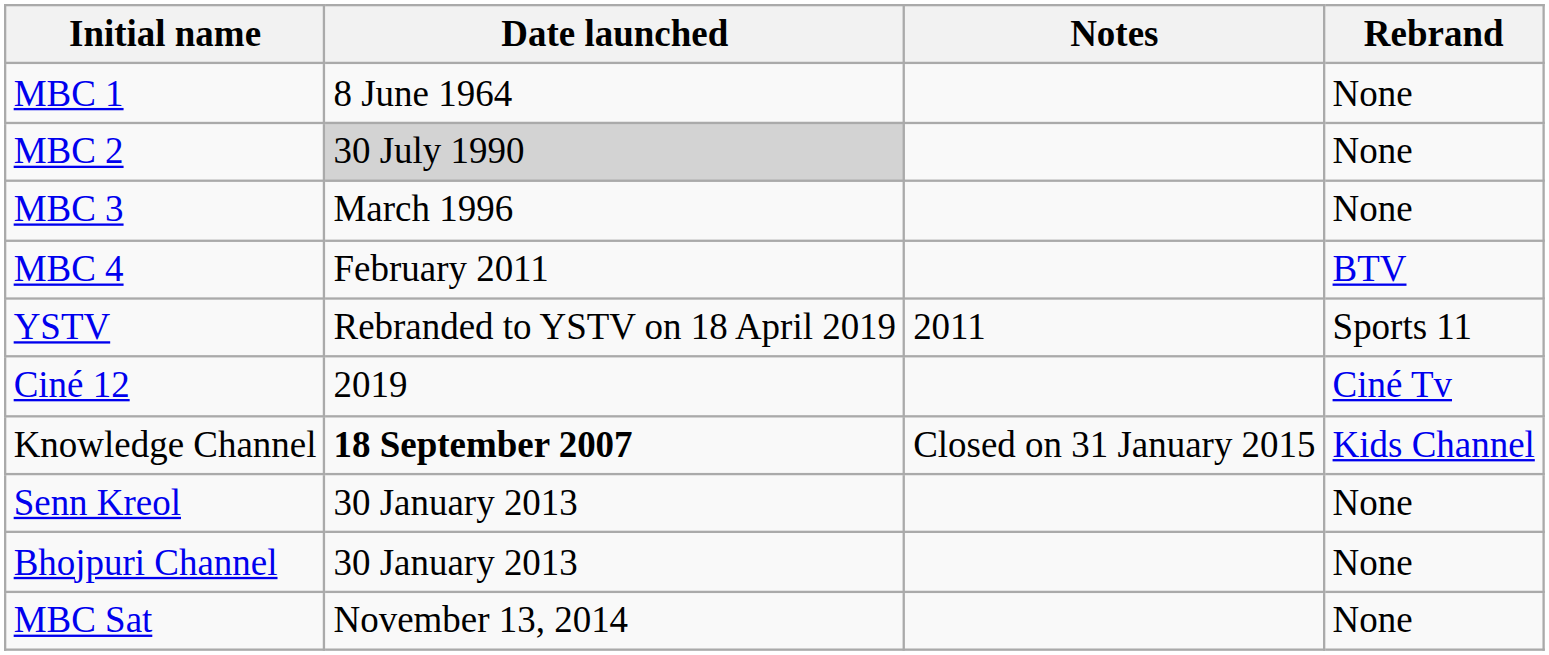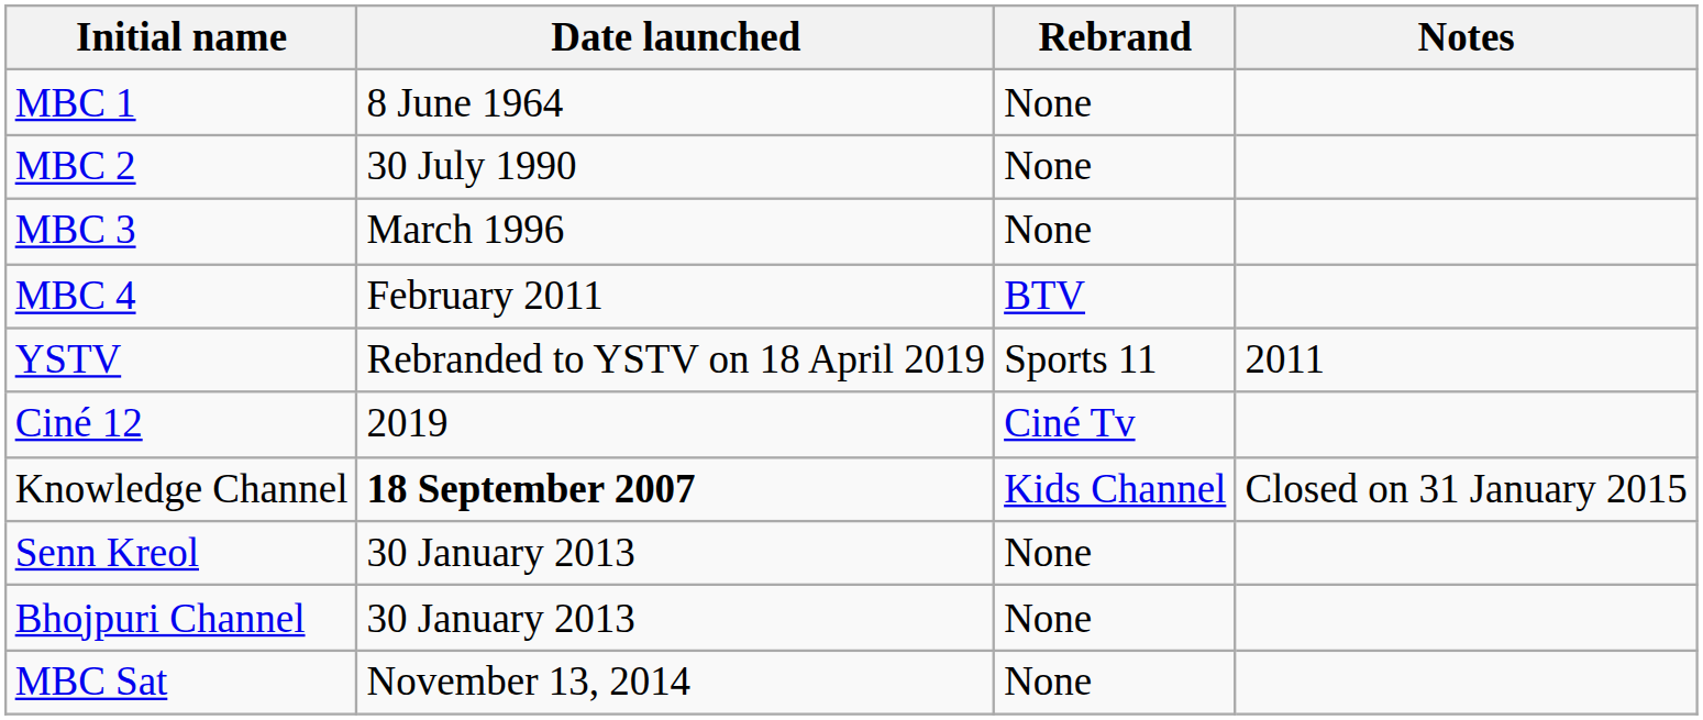columns swapped: Rebrand <-> Notes
MBC 2 | Date launched: lightgrey background -> no background
